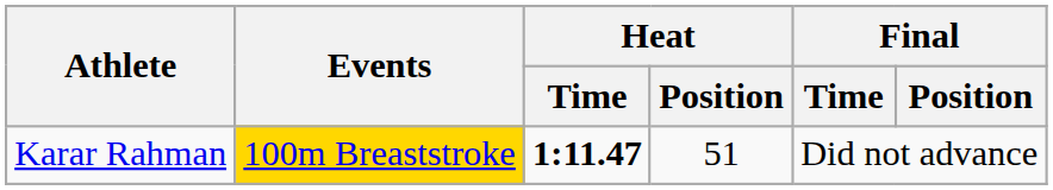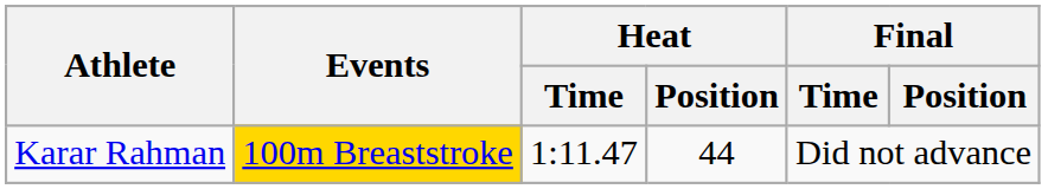Karar Rahman | Heat / Time: bold -> normal
Karar Rahman | Heat / Position: 51 -> 44
